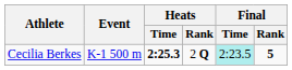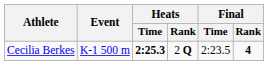Cecilia Berkes | Final / Time: paleturquoise background -> no background
Cecilia Berkes | Final / Rank: 5 -> 4
